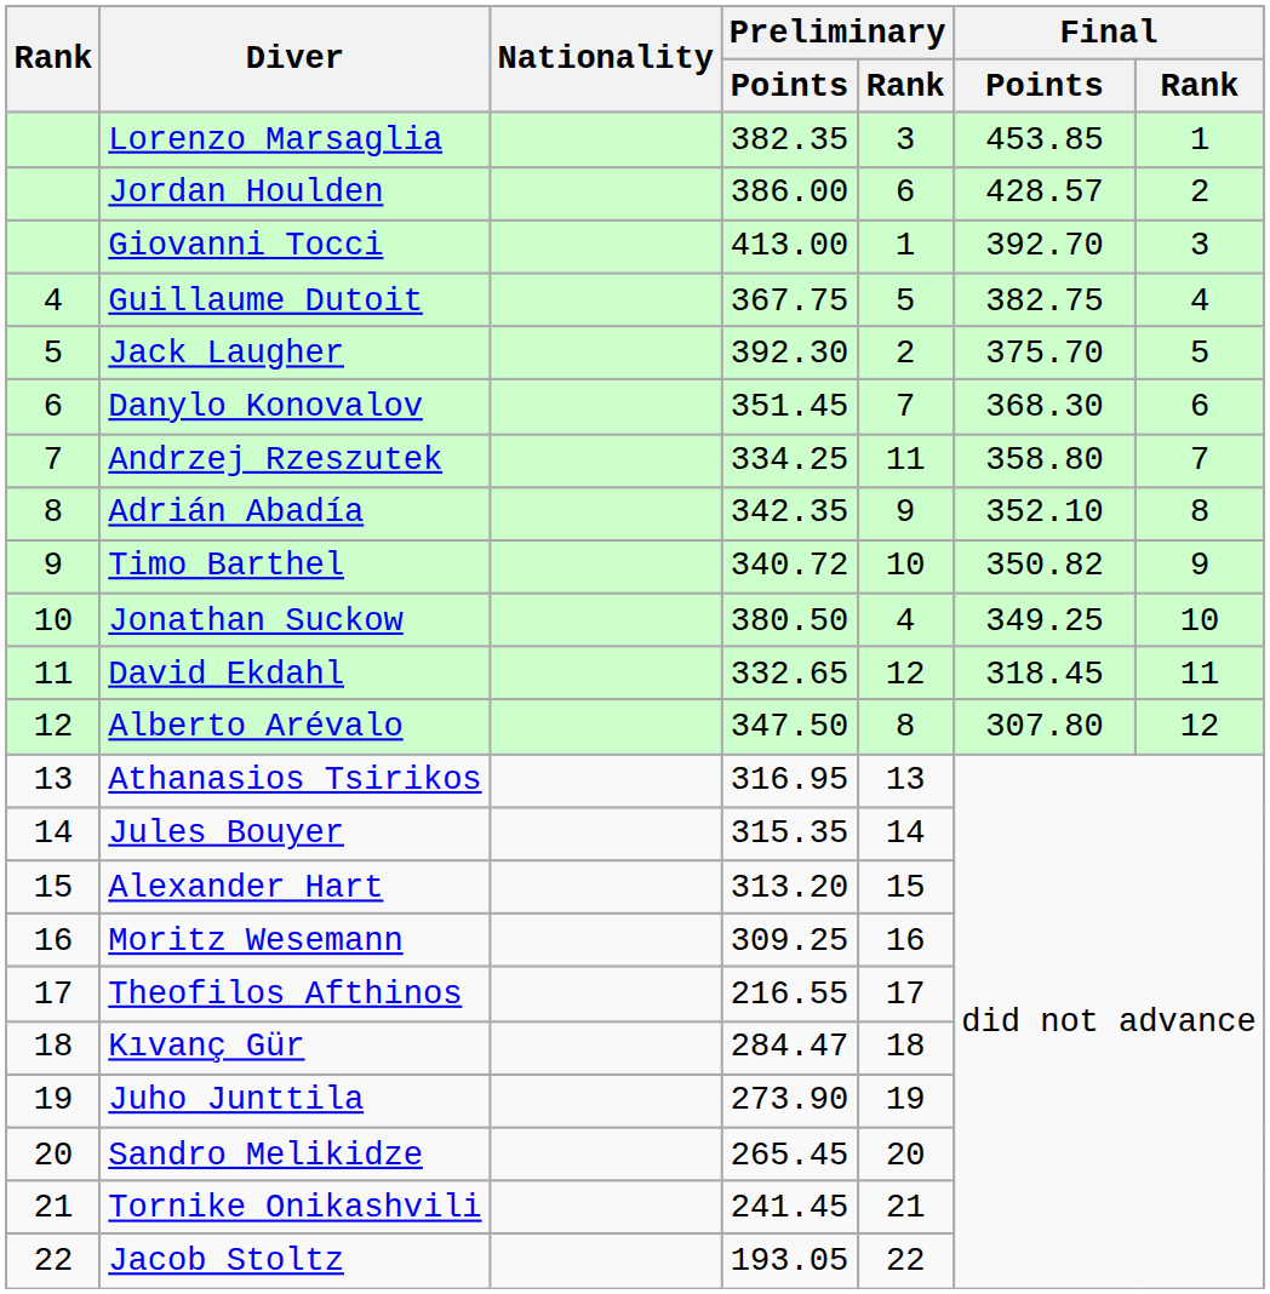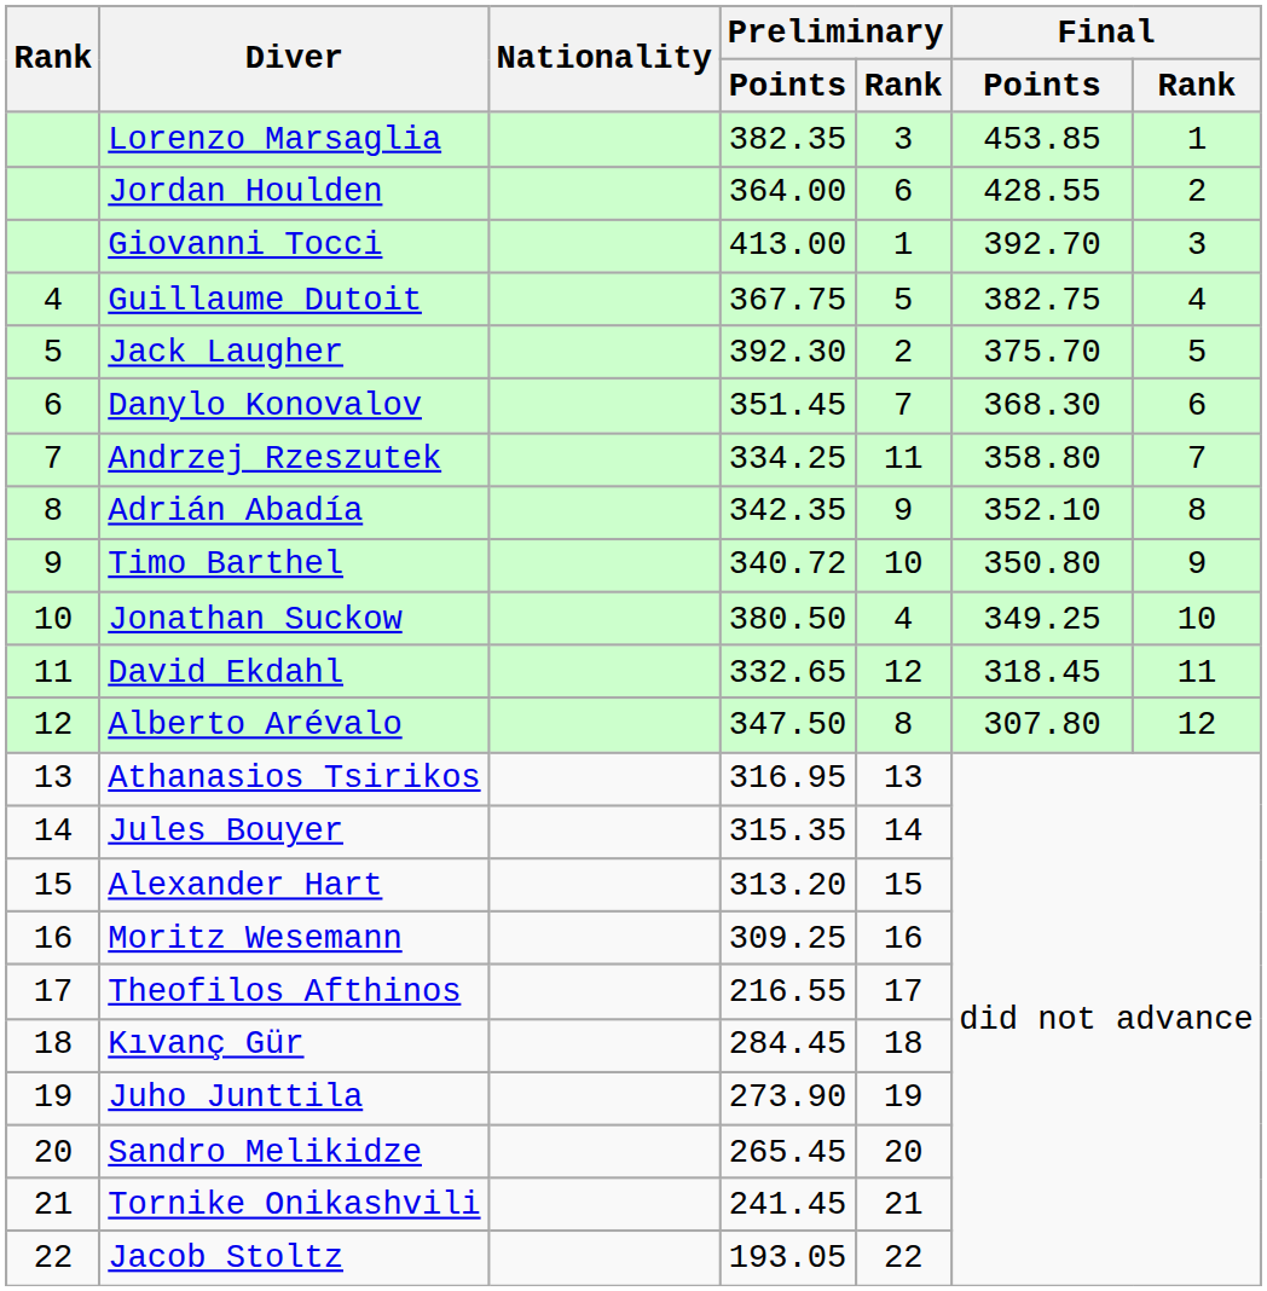Jordan Houlden | Preliminary / Points: 386.00 -> 364.00
Jordan Houlden | Final / Points: 428.57 -> 428.55
Timo Barthel | Final / Points: 350.82 -> 350.80
Kıvanç Gür | Preliminary / Points: 284.47 -> 284.45
